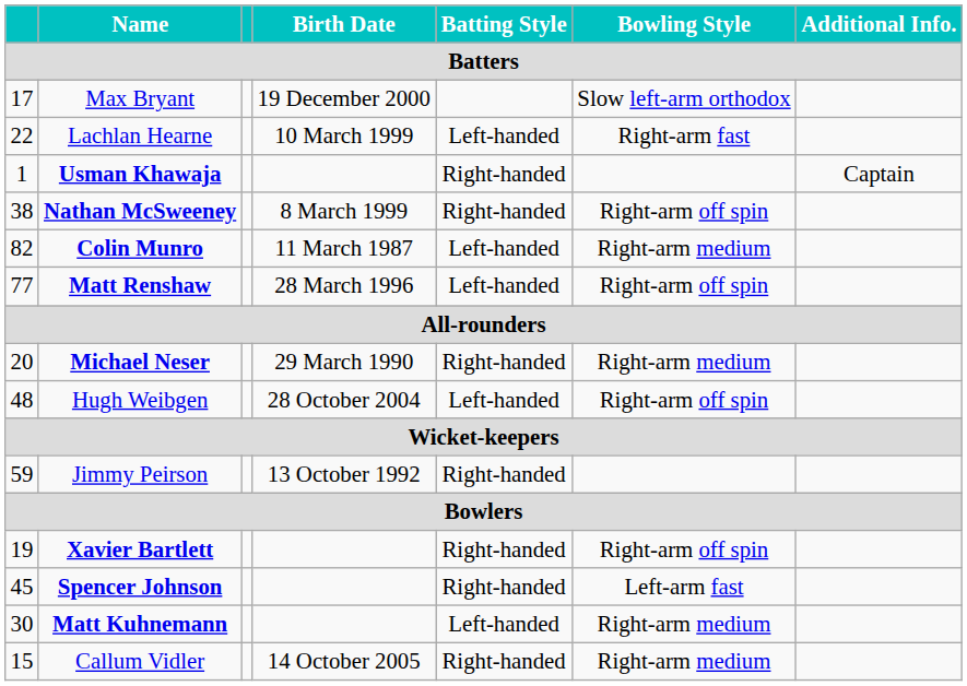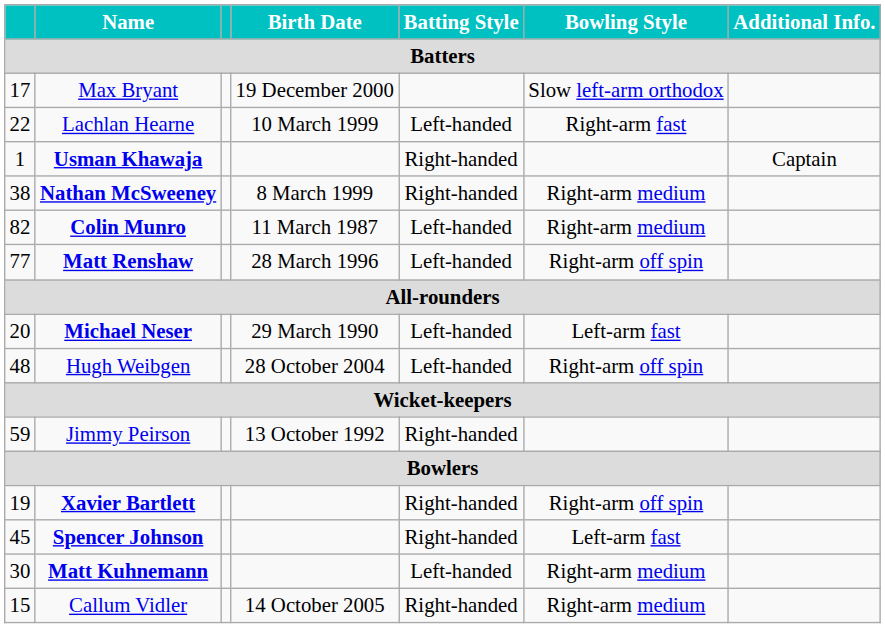Nathan McSweeney | Bowling Style: Right-arm off spin -> Right-arm medium
Michael Neser | Batting Style: Right-handed -> Left-handed
Michael Neser | Bowling Style: Right-arm medium -> Left-arm fast
